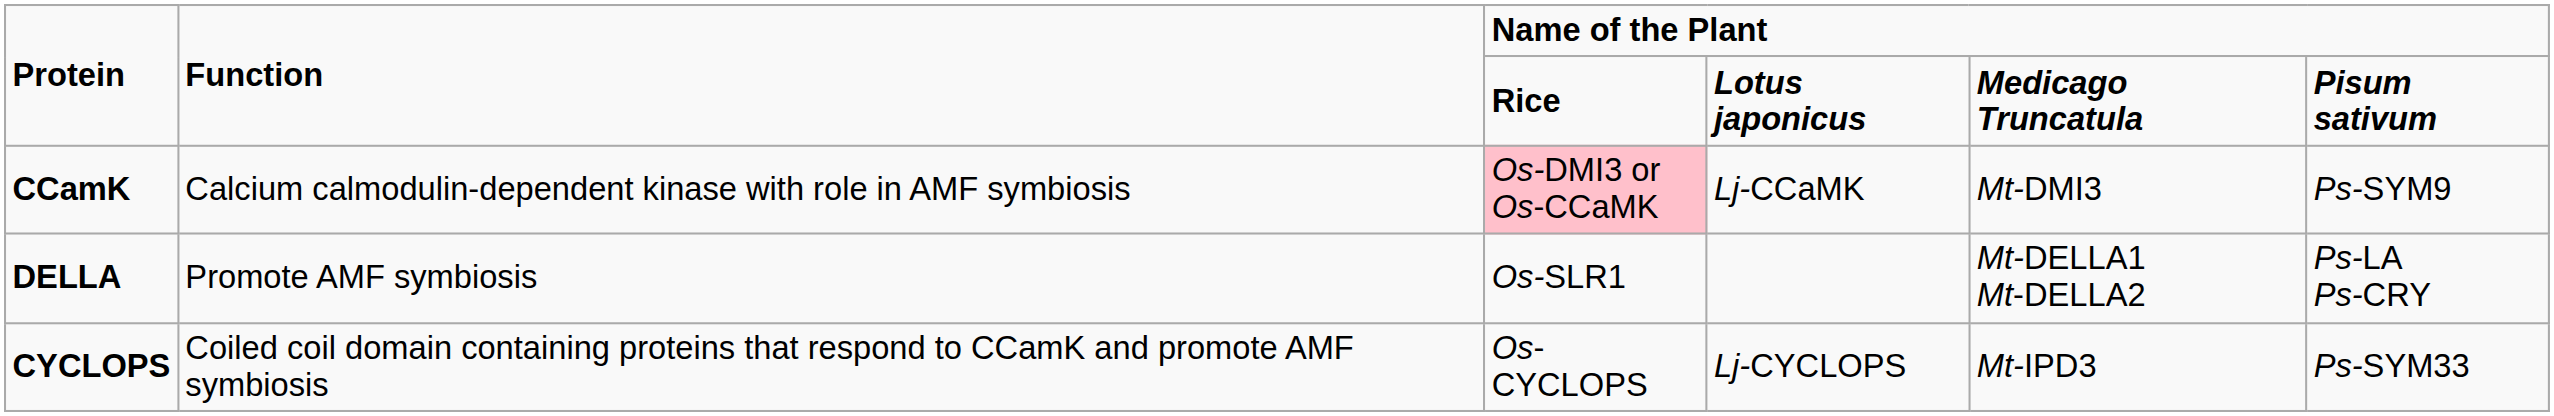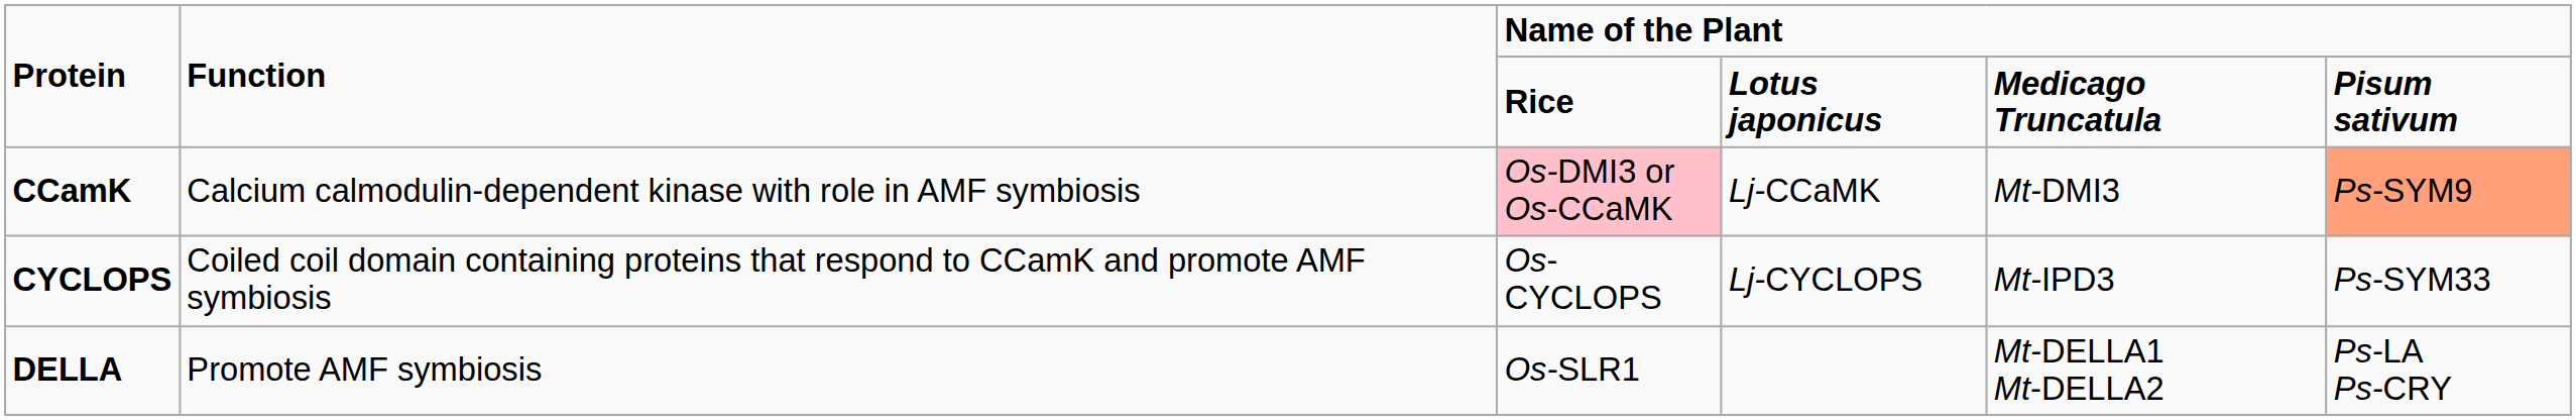CCamK | column 6: no background -> lightsalmon background
rows swapped: CYCLOPS <-> DELLA
